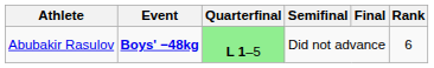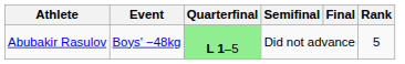Abubakir Rasulov | Event: bold -> normal
Abubakir Rasulov | Rank: 6 -> 5
